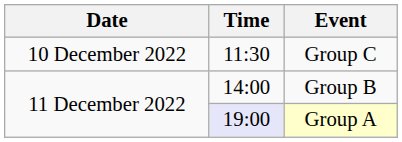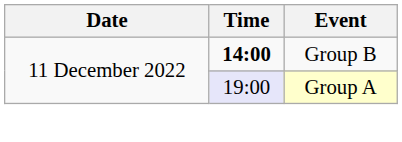- row: 10 December 2022 | 11:30 | Group C
Group B | Time: normal -> bold
